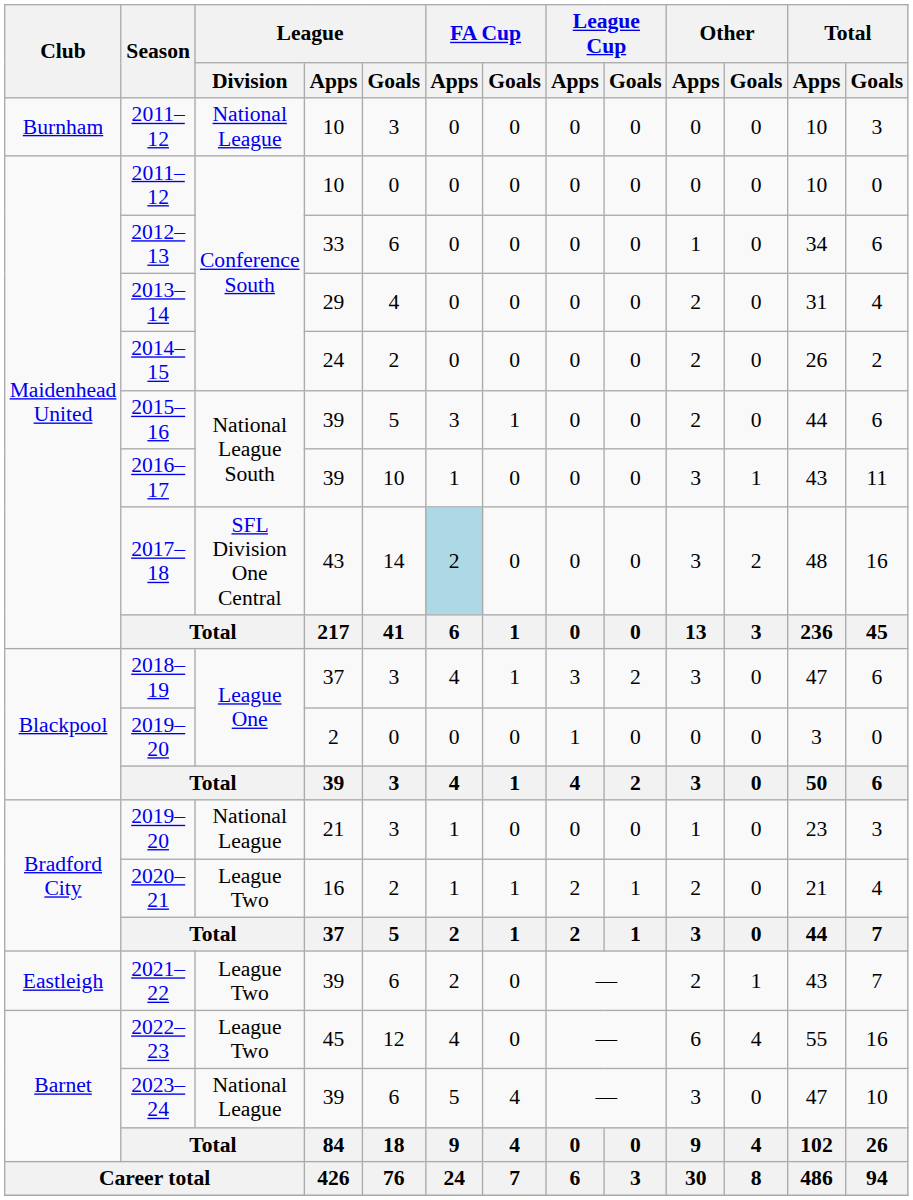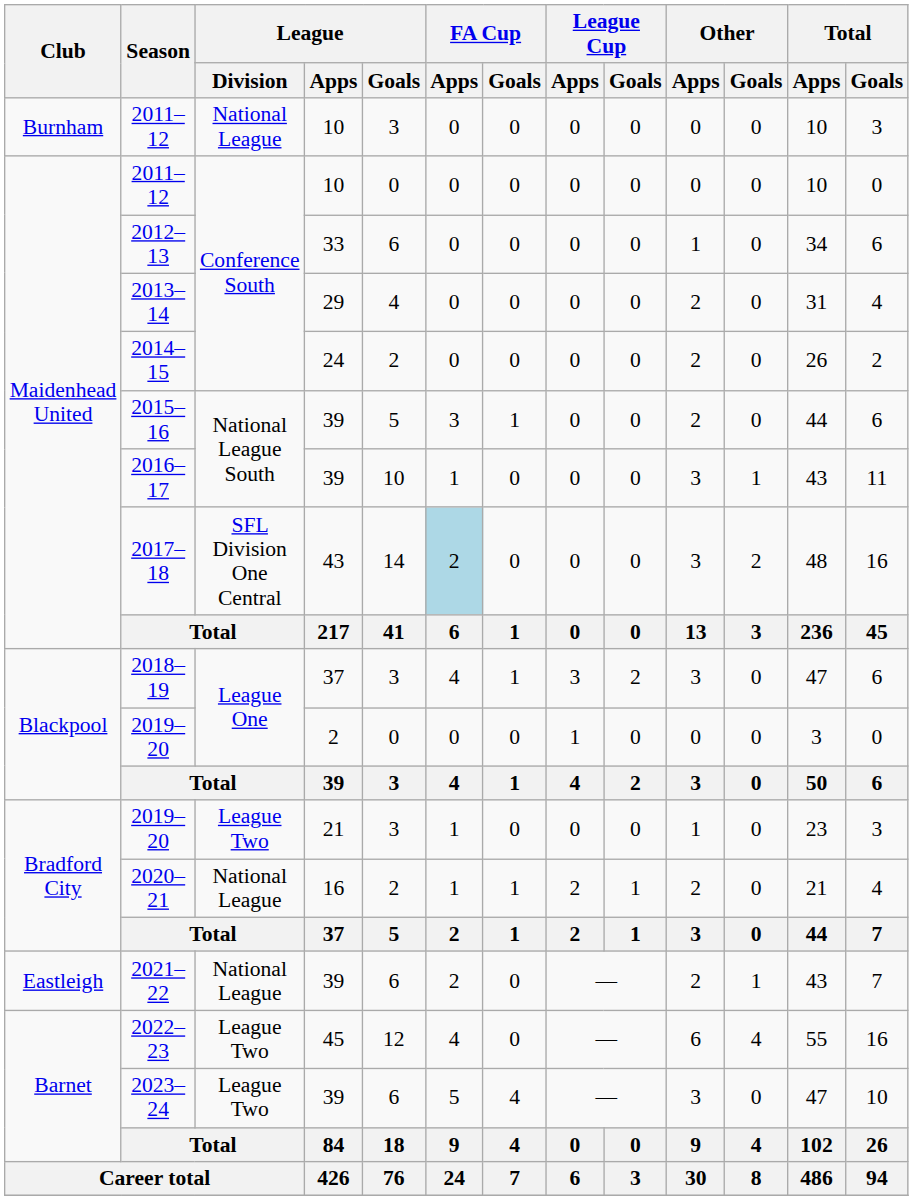Bradford City / 2019–20 | League / Division: National League -> League Two
2020–21 | League / Division: League Two -> National League
2021–22 | League / Division: League Two -> National League
2023–24 | League / Division: National League -> League Two
